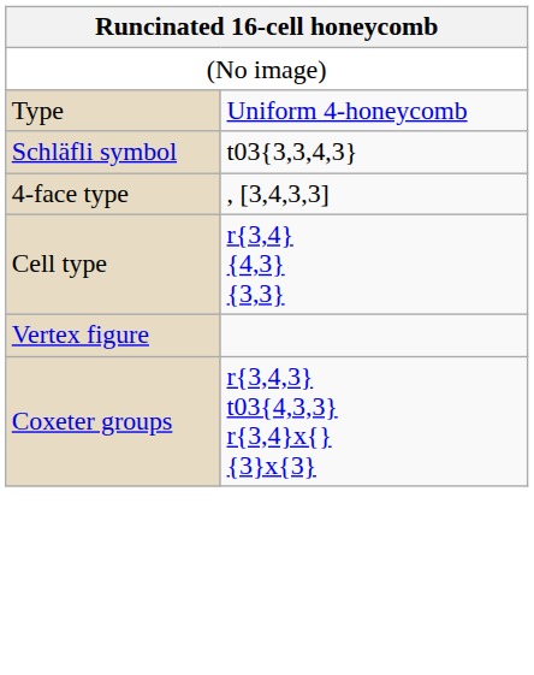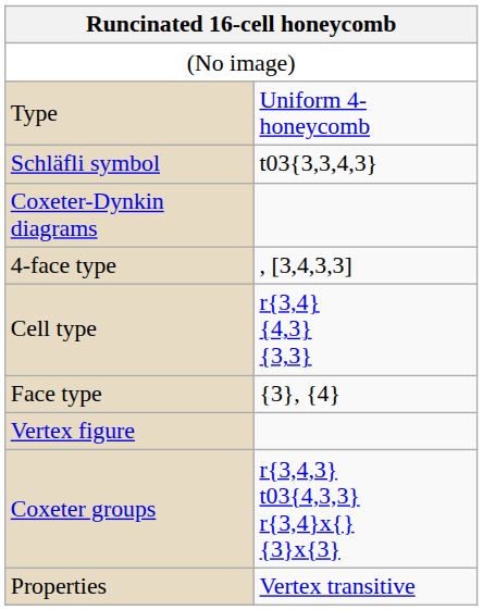+ row: Coxeter-Dynkin diagrams
+ row: Face type | {3}, {4}
+ row: Properties | Vertex transitive
